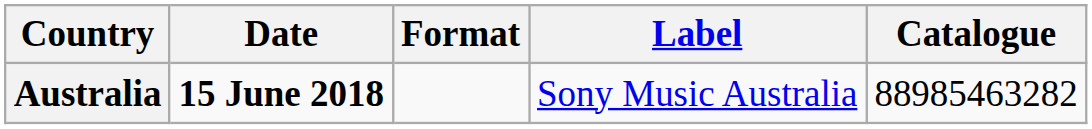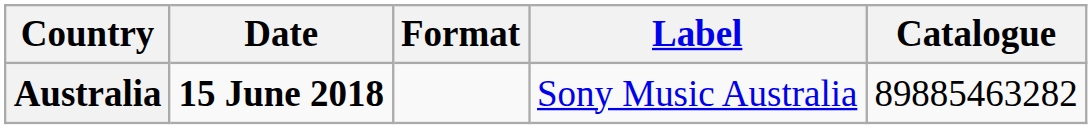Australia | Catalogue: 88985463282 -> 89885463282
